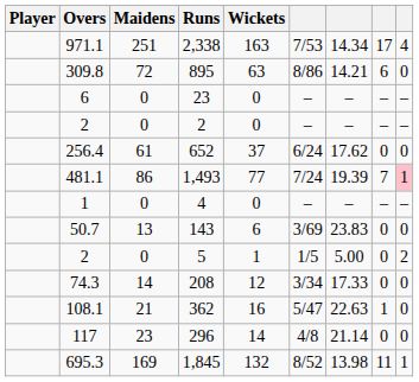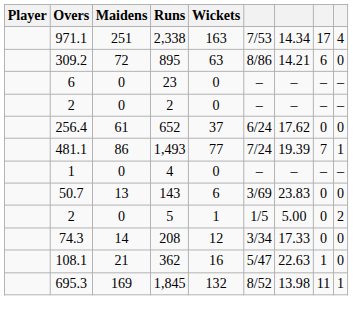895 | Overs: 309.8 -> 309.2
1,493 | column 9: pink background -> no background
- row: 117 | 23 | 296 | 14 | 4/8 | 21.14 | 0 | 0
